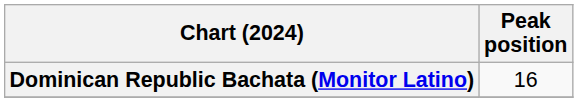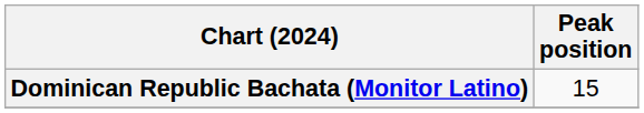Dominican Republic Bachata (Monitor Latino) | Peak position: 16 -> 15
